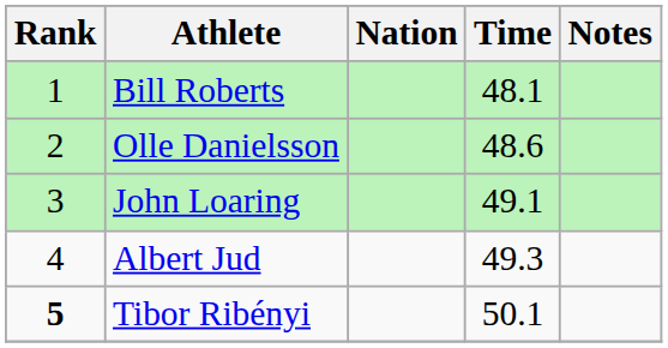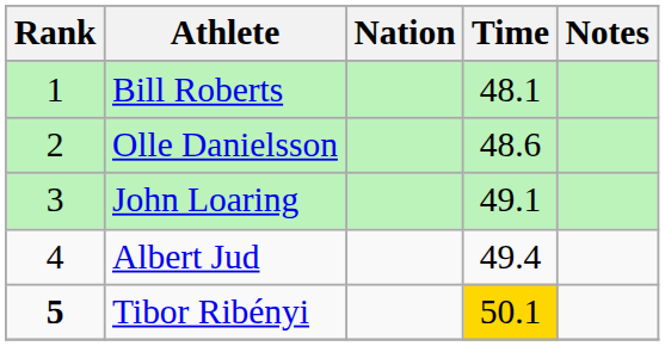Albert Jud | Time: 49.3 -> 49.4
Tibor Ribényi | Time: no background -> gold background
